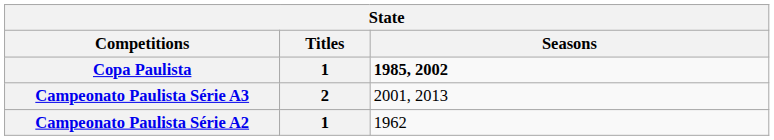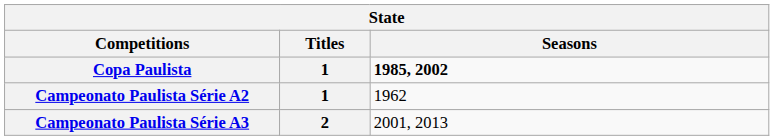rows swapped: Campeonato Paulista Série A2 <-> Campeonato Paulista Série A3
